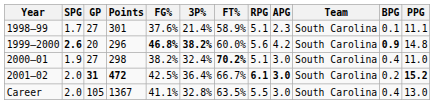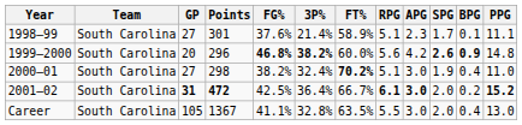columns swapped: Team <-> SPG
